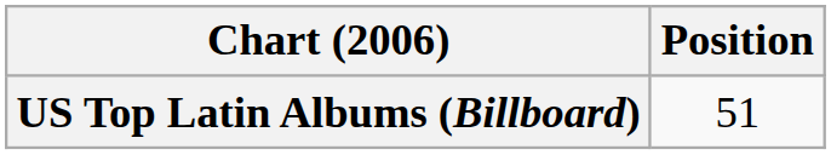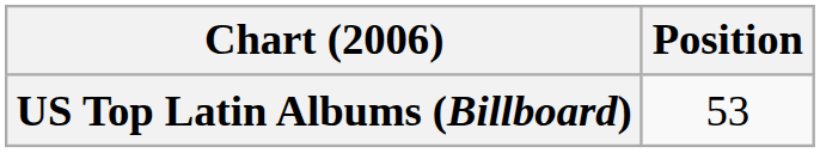US Top Latin Albums (Billboard) | Position: 51 -> 53
